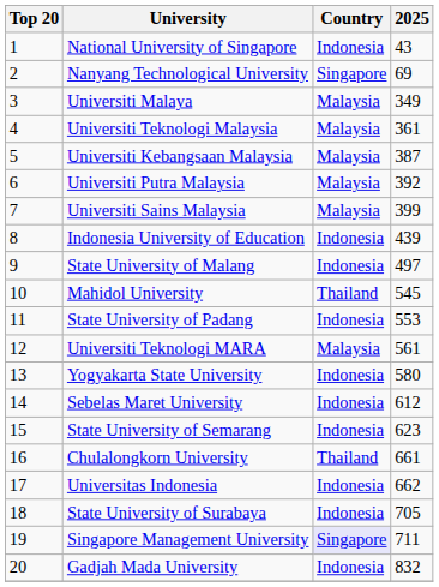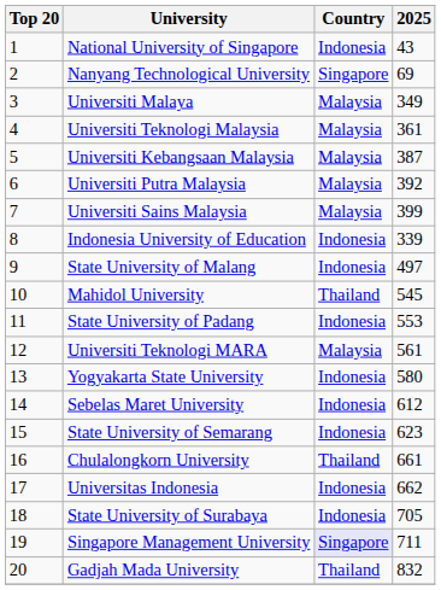Indonesia University of Education | 2025: 439 -> 339
Gadjah Mada University | Country: Indonesia -> Thailand
